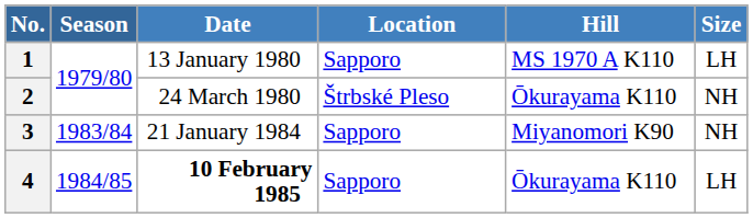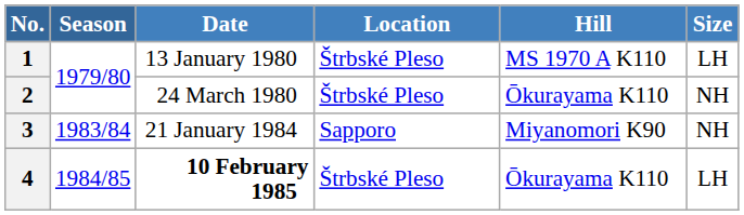1 | Location: Sapporo -> Štrbské Pleso
4 | Location: Sapporo -> Štrbské Pleso
